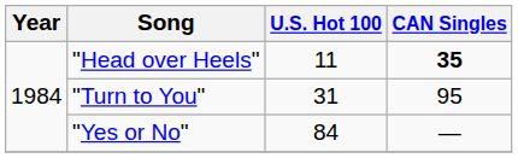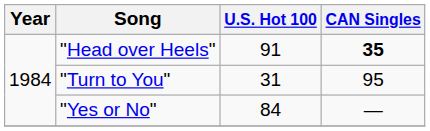"Head over Heels" | U.S. Hot 100: 11 -> 91
